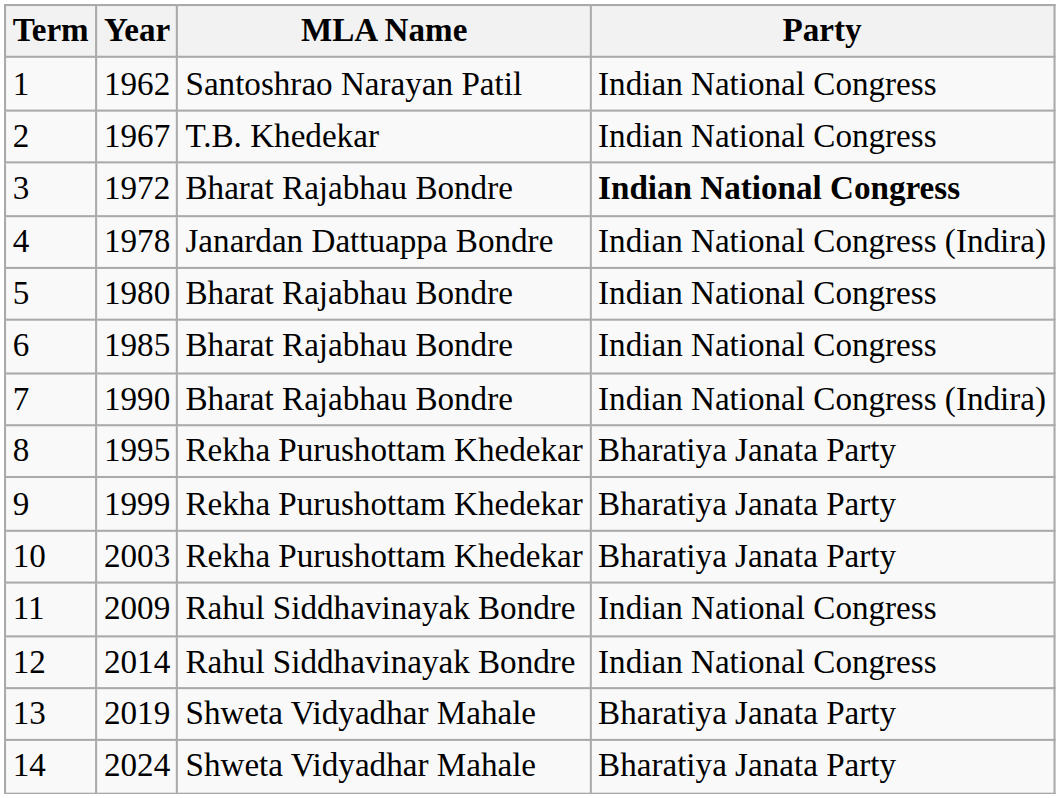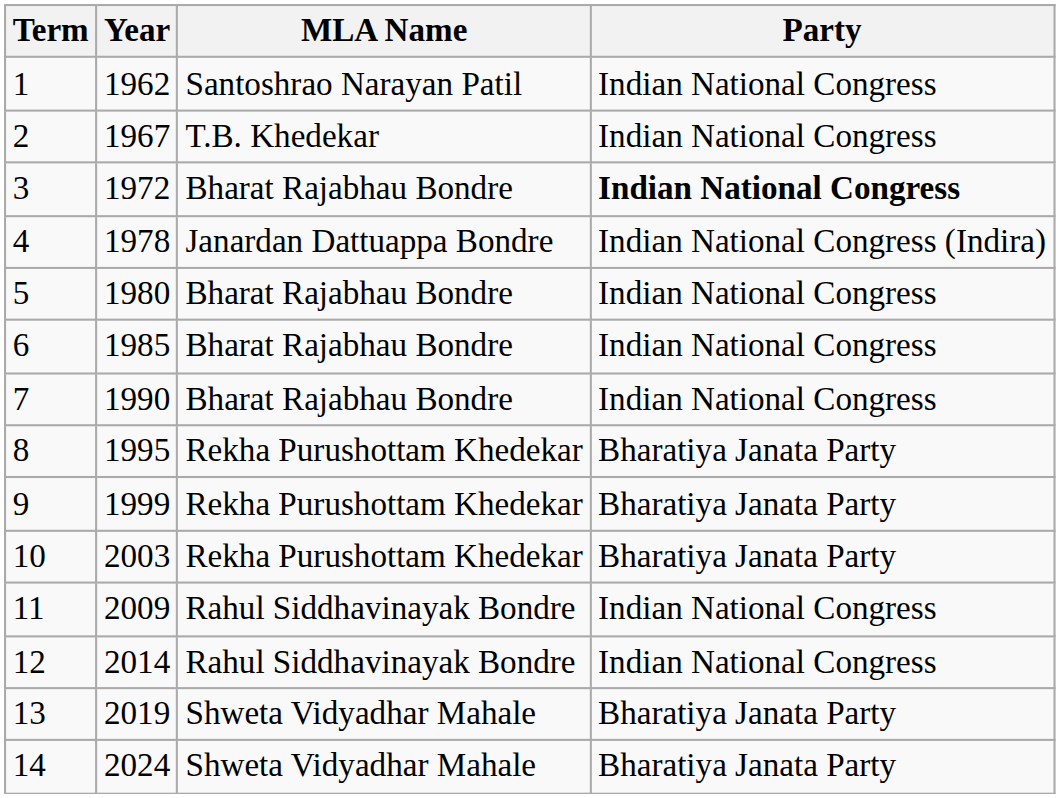7 | Party: Indian National Congress (Indira) -> Indian National Congress
